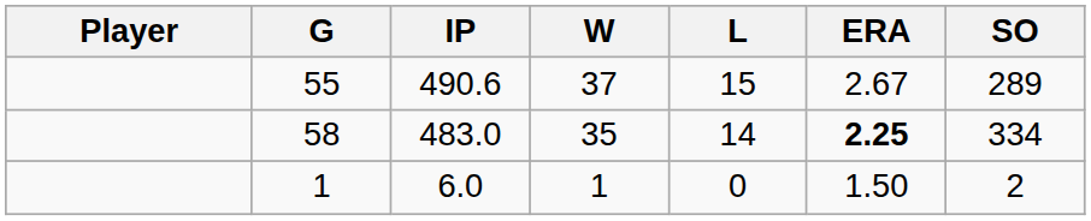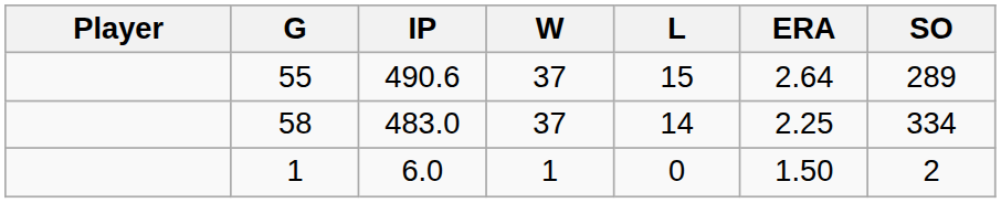55 | ERA: 2.67 -> 2.64
58 | W: 35 -> 37
58 | ERA: bold -> normal
